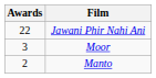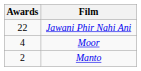Moor | Awards: 3 -> 4
